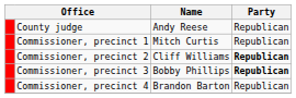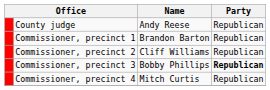Commissioner, precinct 1 | Name: Mitch Curtis -> Brandon Barton
Commissioner, precinct 2 | Party: bold -> normal
Commissioner, precinct 4 | Name: Brandon Barton -> Mitch Curtis
